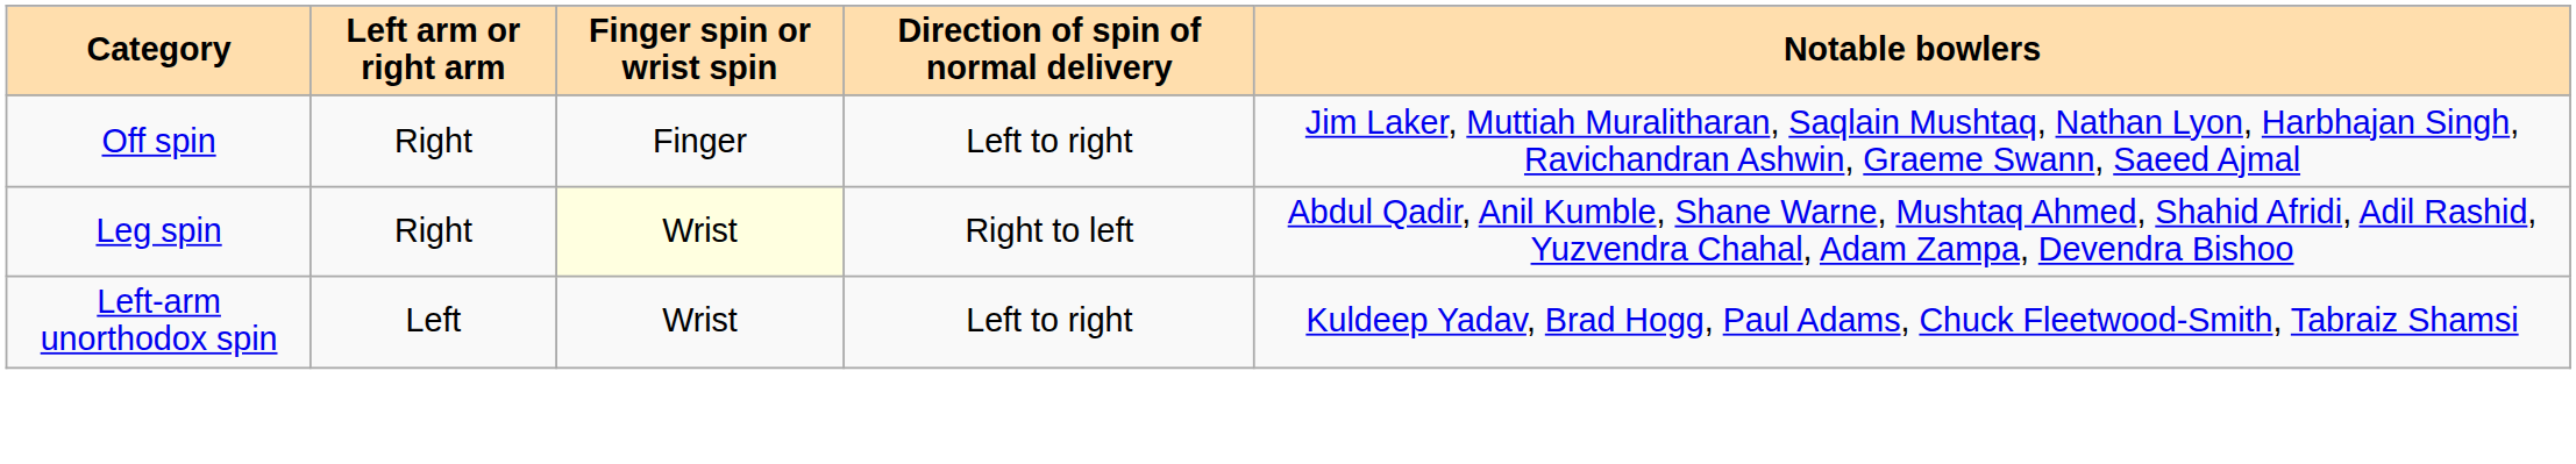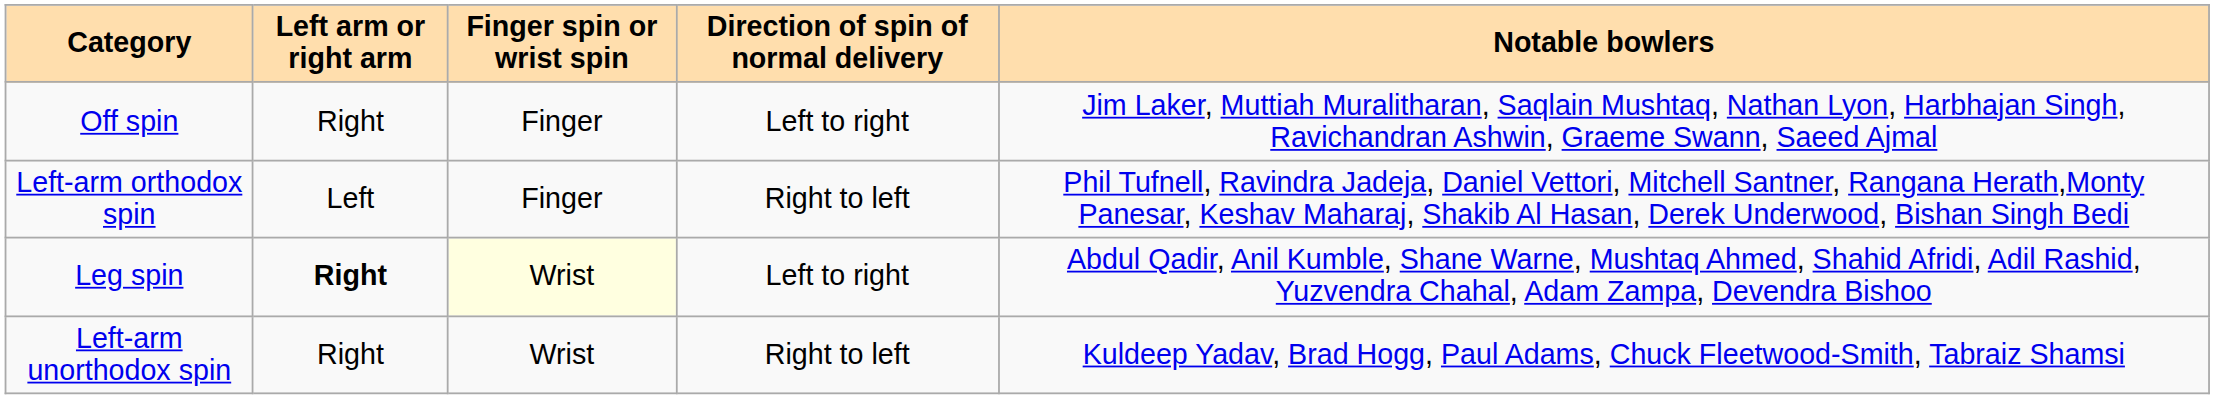+ row: Left-arm orthodox spin | Left | Finger | Right to left | Phil Tufnell, Ravindra Jadeja, Daniel Vettori, Mitchell Santner, Rangana Herath,Monty Panesar, Keshav Maharaj, Shakib Al Hasan, Derek Underwood, Bishan Singh Bedi
Leg spin | Left arm or right arm: normal -> bold
Leg spin | Direction of spin of normal delivery: Right to left -> Left to right
Left-arm unorthodox spin | Left arm or right arm: Left -> Right
Left-arm unorthodox spin | Direction of spin of normal delivery: Left to right -> Right to left
